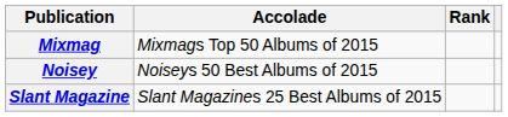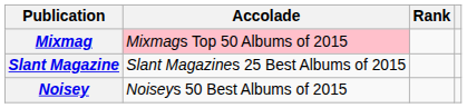Mixmag | Accolade: no background -> pink background
rows swapped: Noisey <-> Slant Magazine
